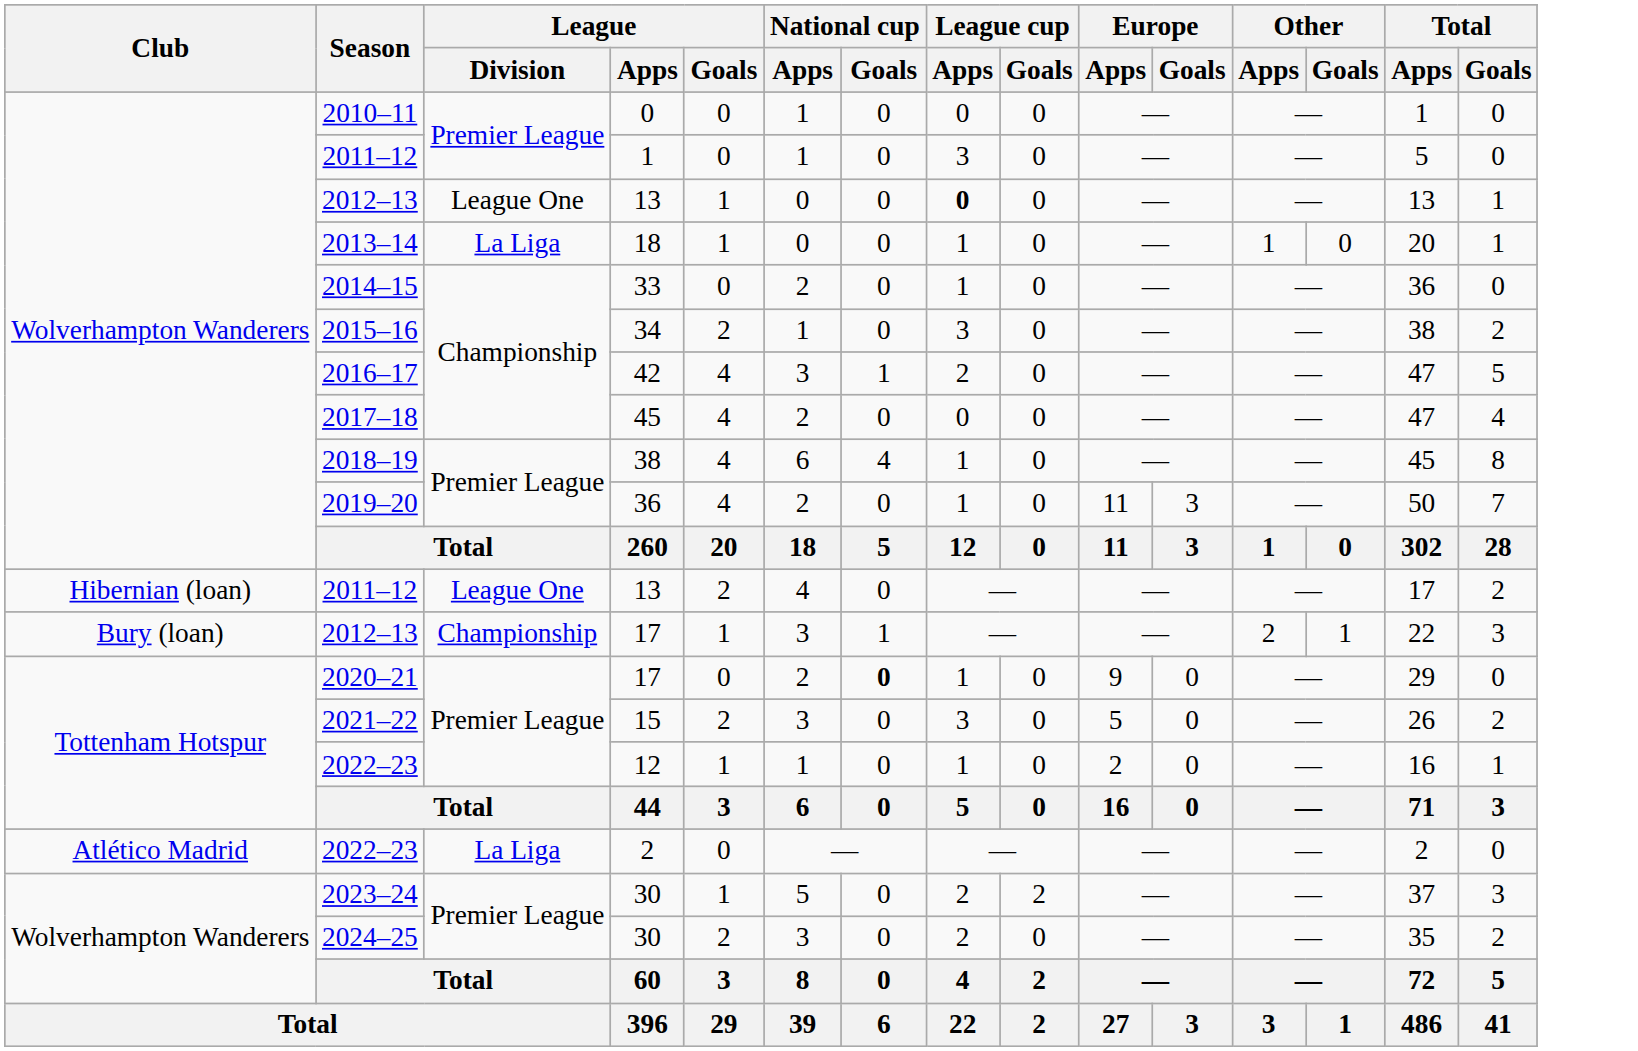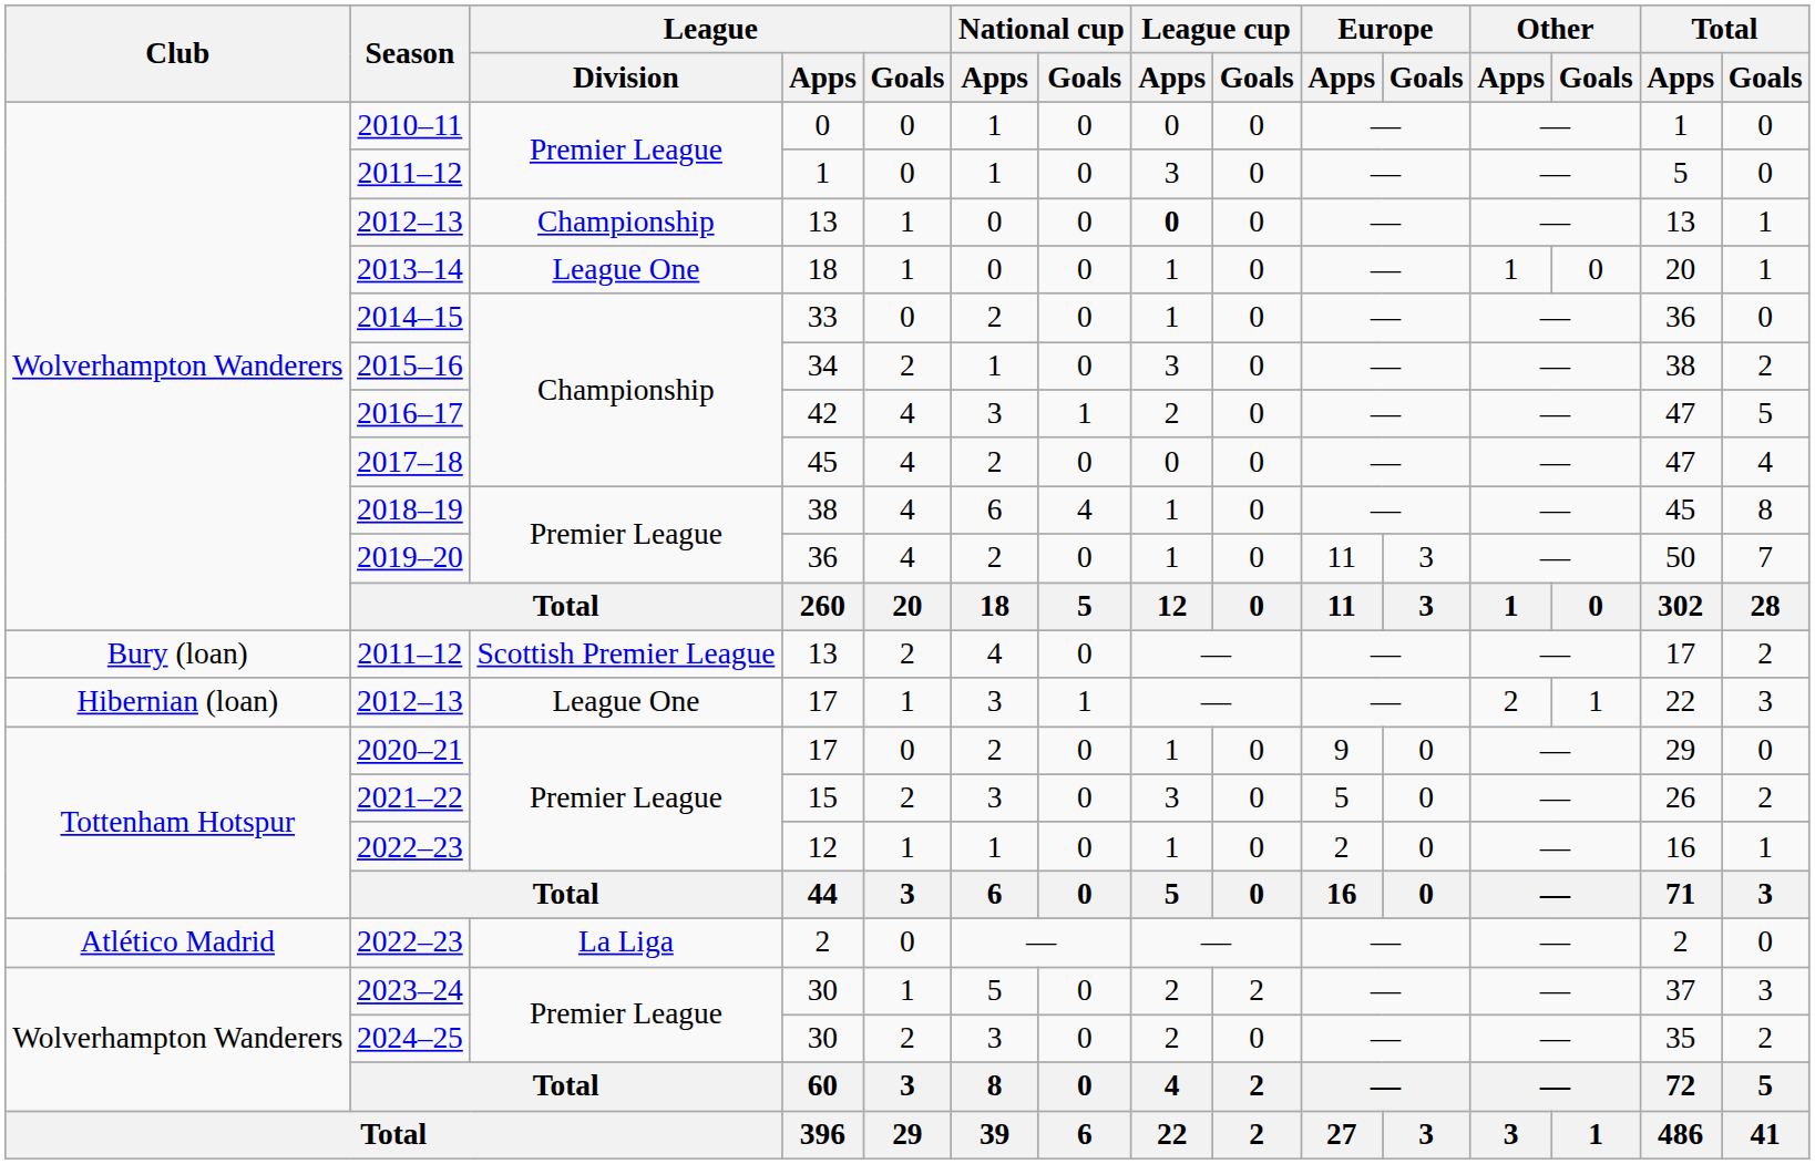2012–13 / 13 | League / Division: League One -> Championship
2013–14 | League / Division: La Liga -> League One
2011–12 / 13 | Club: Hibernian (loan) -> Bury (loan)
2011–12 / 13 | League / Division: League One -> Scottish Premier League
2012–13 / 17 | Club: Bury (loan) -> Hibernian (loan)
2012–13 / 17 | League / Division: Championship -> League One
2020–21 | National cup / Goals: bold -> normal
